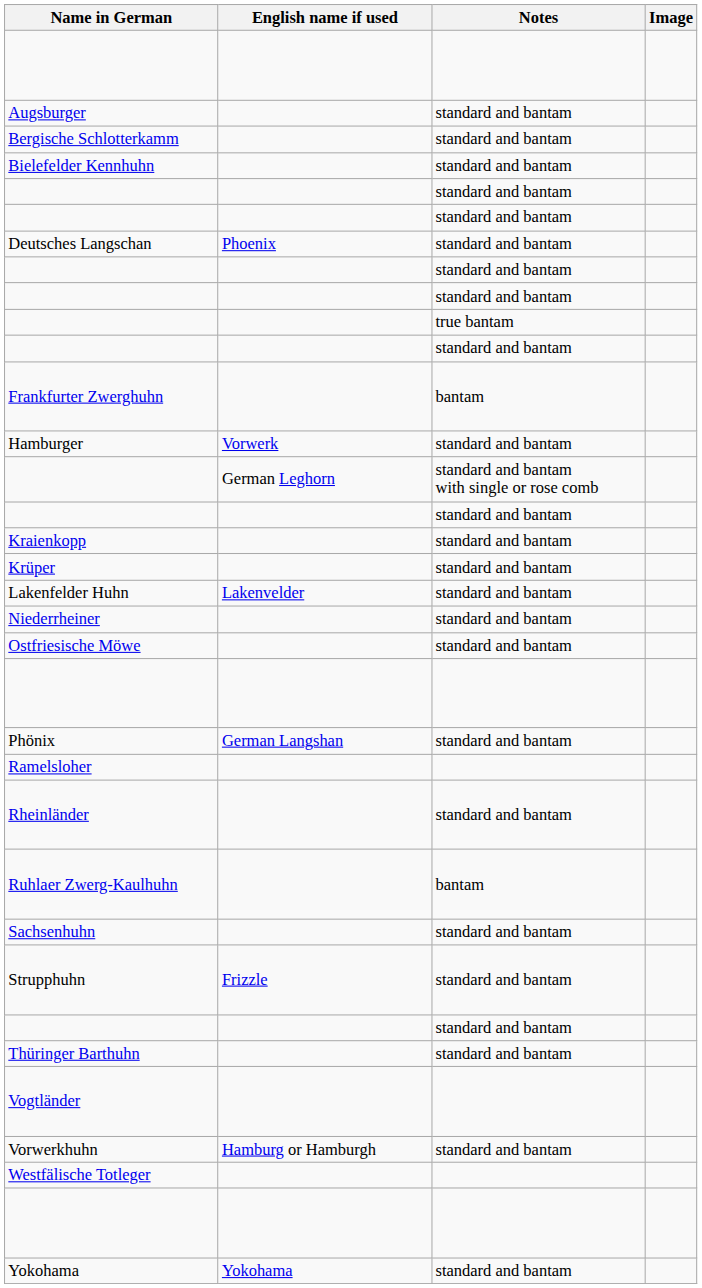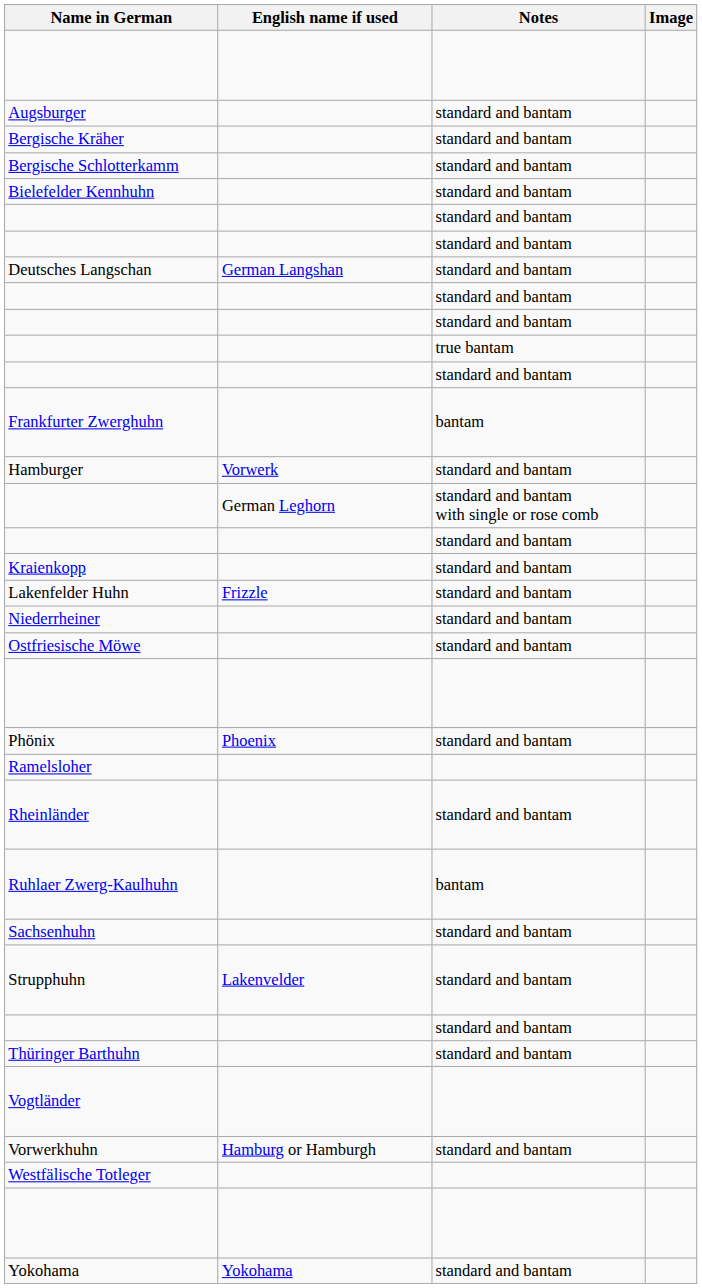+ row: Bergische Kräher | standard and bantam
Deutsches Langschan | English name if used: Phoenix -> German Langshan
- row: Krüper | standard and bantam
Lakenfelder Huhn | English name if used: Lakenvelder -> Frizzle
Phönix | English name if used: German Langshan -> Phoenix
Strupphuhn | English name if used: Frizzle -> Lakenvelder
